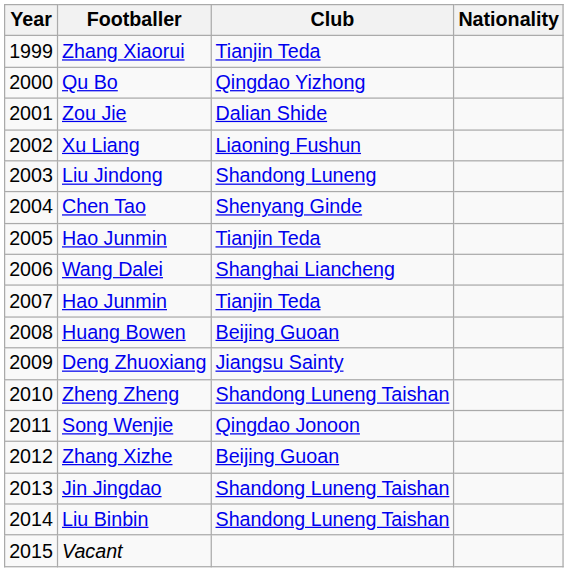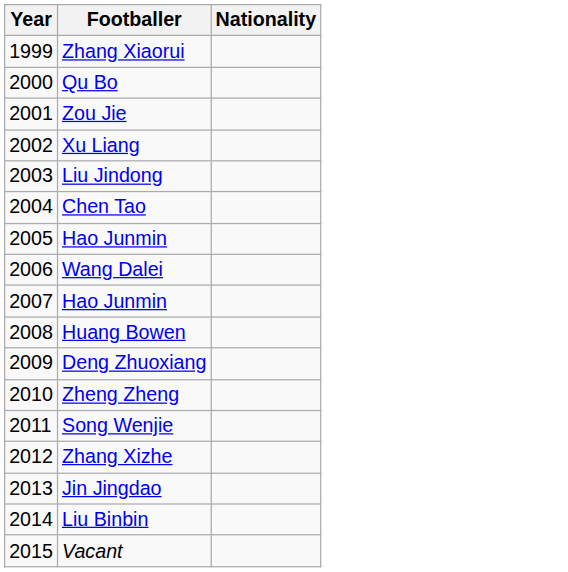- column: Club | Tianjin Teda | Qingdao Yizhong | Dalian Shide | Liaoning Fushun | Shandong Luneng | Shenyang Ginde | Tianjin Teda | Shanghai Liancheng | Tianjin Teda | Beijing Guoan | Jiangsu Sainty | Shandong Luneng Taishan | Qingdao Jonoon | Beijing Guoan | Shandong Luneng Taishan | Shandong Luneng Taishan
